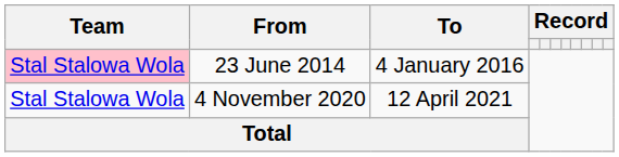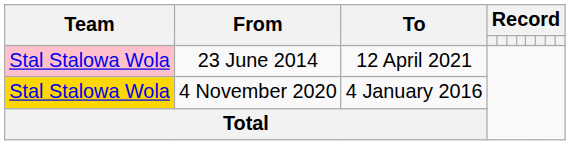23 June 2014 | To: 4 January 2016 -> 12 April 2021
4 November 2020 | Team: no background -> gold background
4 November 2020 | To: 12 April 2021 -> 4 January 2016
